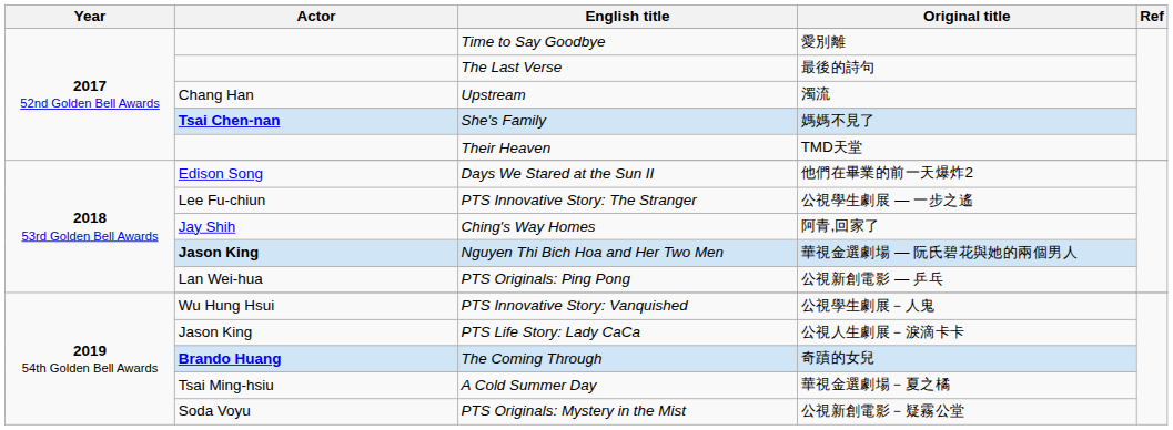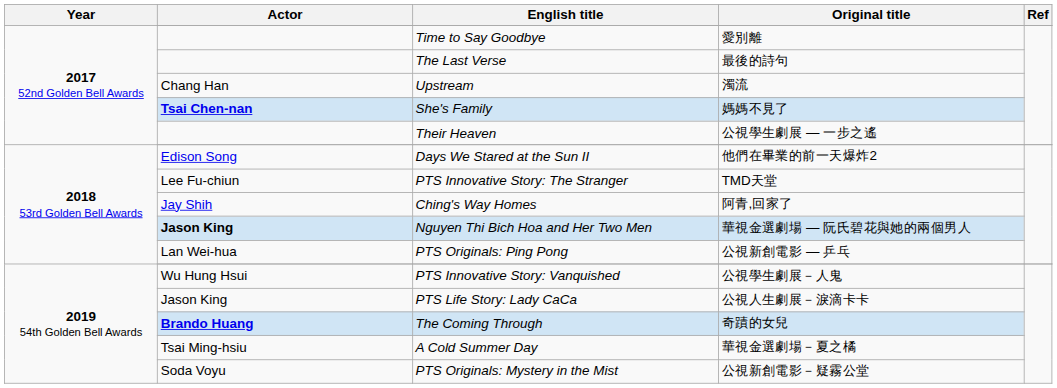Their Heaven | Original title: TMD天堂 -> 公視學生劇展 — 一步之遙
PTS Innovative Story: The Stranger | Original title: 公視學生劇展 — 一步之遙 -> TMD天堂
